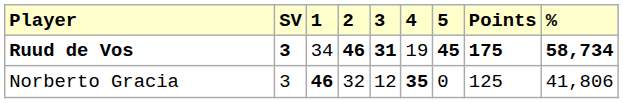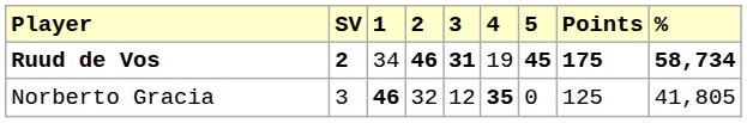Ruud de Vos | SV: 3 -> 2
Norberto Gracia | %: 41,806 -> 41,805
